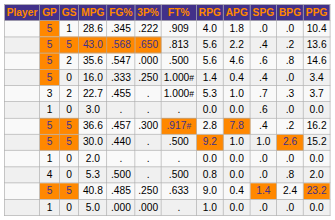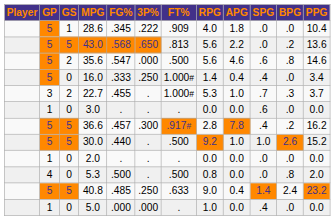43.0 | SPG: .4 -> .0
5.0 | SPG: .0 -> .4
